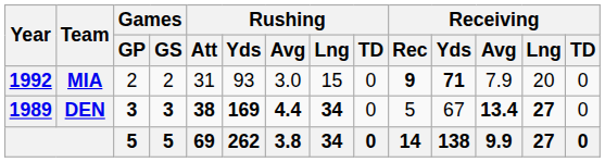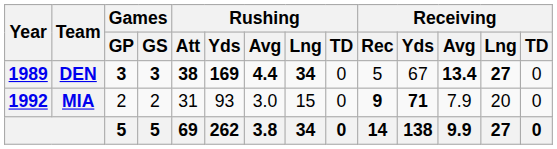rows swapped: DEN <-> MIA
